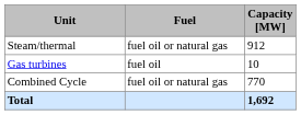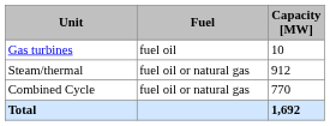rows swapped: Steam/thermal <-> Gas turbines
